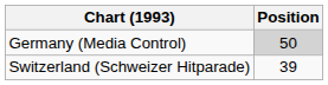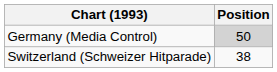Switzerland (Schweizer Hitparade) | Position: 39 -> 38
